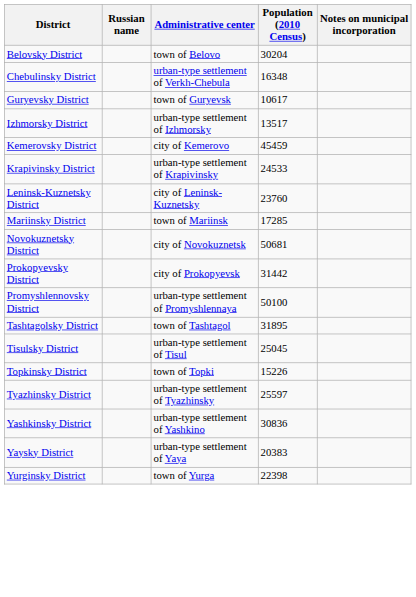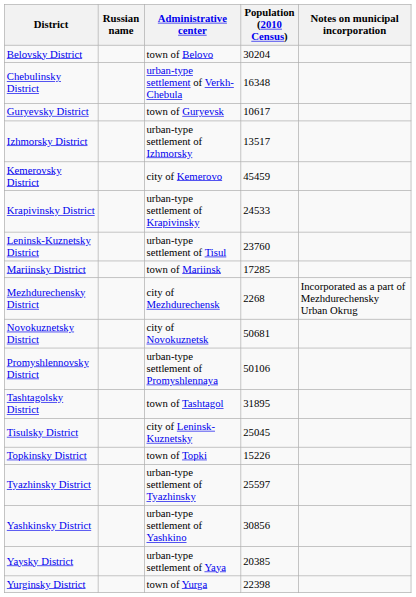Leninsk-Kuznetsky District | Administrative center: city of Leninsk-Kuznetsky -> urban-type settlement of Tisul
+ row: Mezhdurechensky District | city of Mezhdurechensk | 2268 | Incorporated as a part of Mezhdurechensky Urban Okrug
- row: Prokopyevsky District | city of Prokopyevsk | 31442
Promyshlennovsky District | Population (2010 Census): 50100 -> 50106
Tisulsky District | Administrative center: urban-type settlement of Tisul -> city of Leninsk-Kuznetsky
Yashkinsky District | Population (2010 Census): 30836 -> 30856
Yaysky District | Population (2010 Census): 20383 -> 20385
